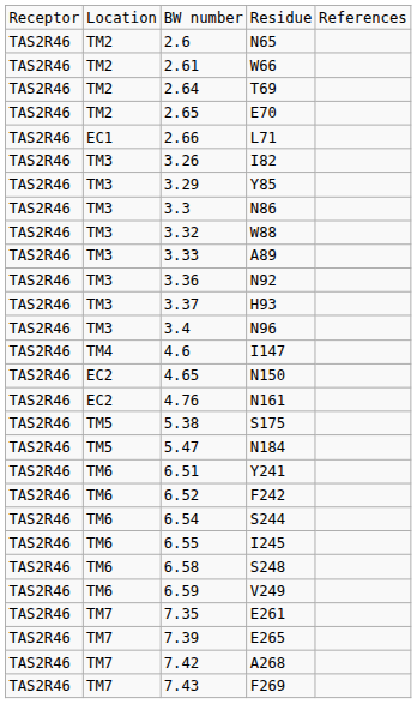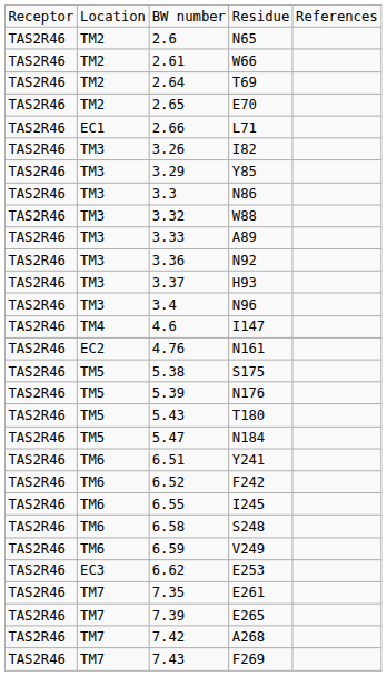- row: TAS2R46 | EC2 | 4.65 | N150
+ row: TAS2R46 | TM5 | 5.39 | N176
+ row: TAS2R46 | TM5 | 5.43 | T180
- row: TAS2R46 | TM6 | 6.54 | S244
+ row: TAS2R46 | EC3 | 6.62 | E253
